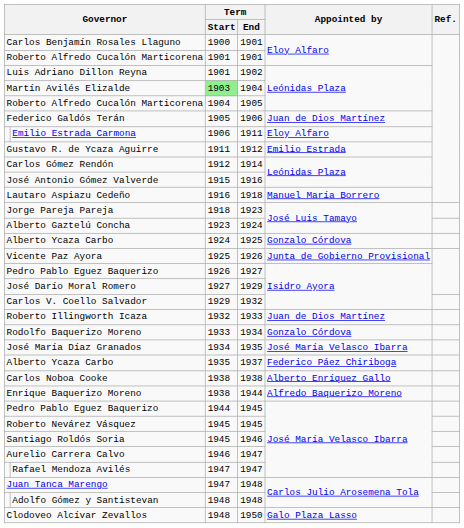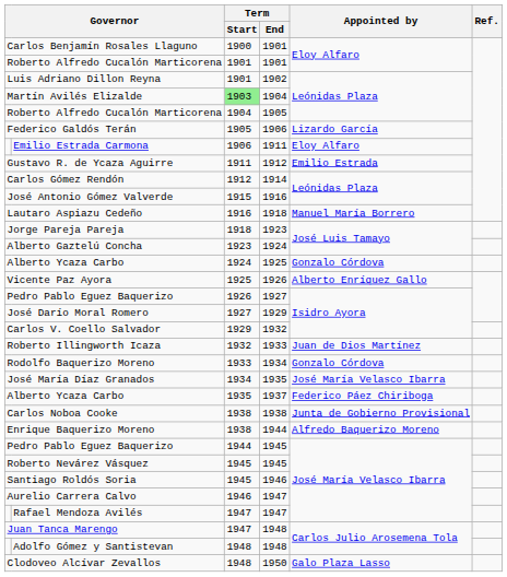Federico Galdós Terán | Appointed by: Juan de Dios Martínez -> Lizardo García
Vicente Paz Ayora | Appointed by: Junta de Gobierno Provisional -> Alberto Enríquez Gallo
Carlos Noboa Cooke | Appointed by: Alberto Enríquez Gallo -> Junta de Gobierno Provisional
